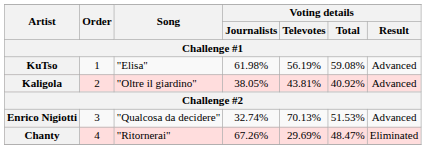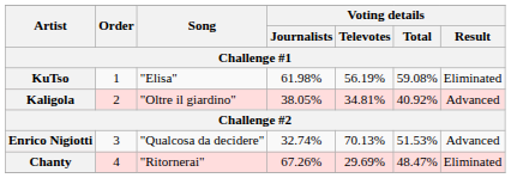KuTso | Voting details / Result: Advanced -> Eliminated
Kaligola | Voting details / Televotes: 43.81% -> 34.81%
